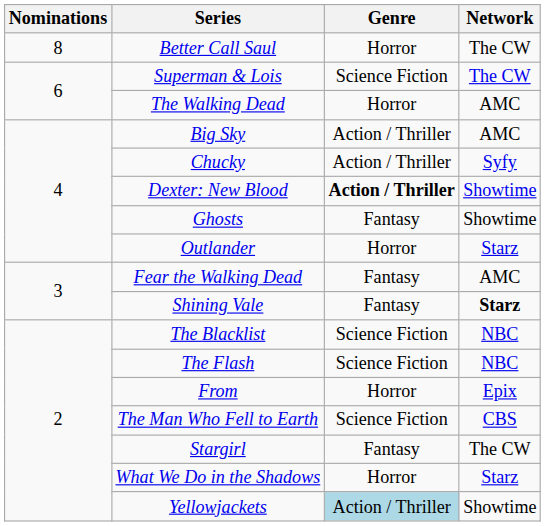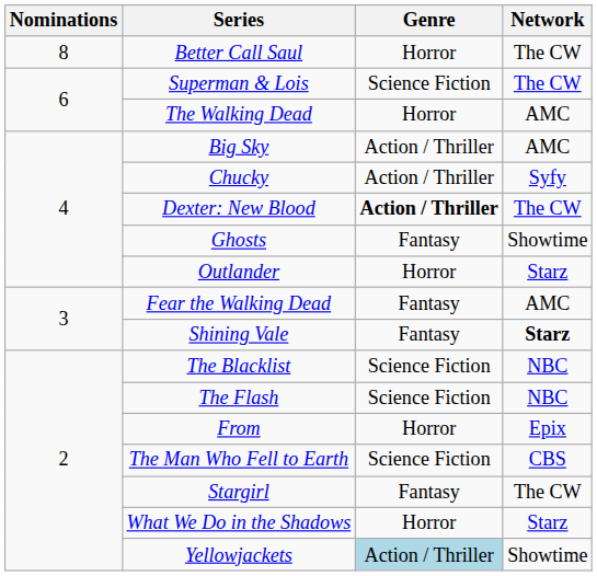Dexter: New Blood | Network: Showtime -> The CW
